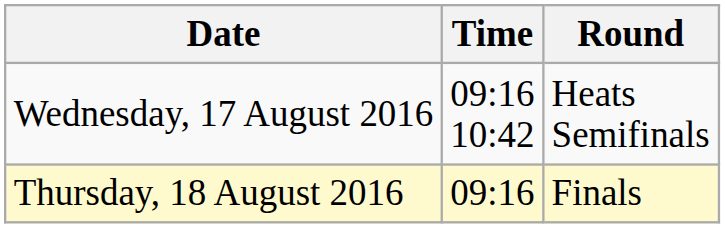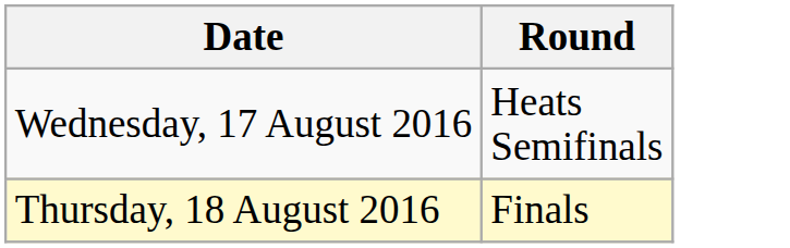- column: Time | 09:16 10:42 | 09:16
